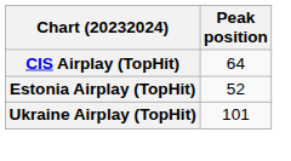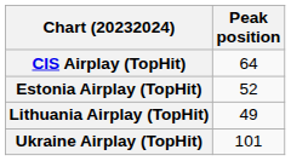+ row: Lithuania Airplay (TopHit) | 49
